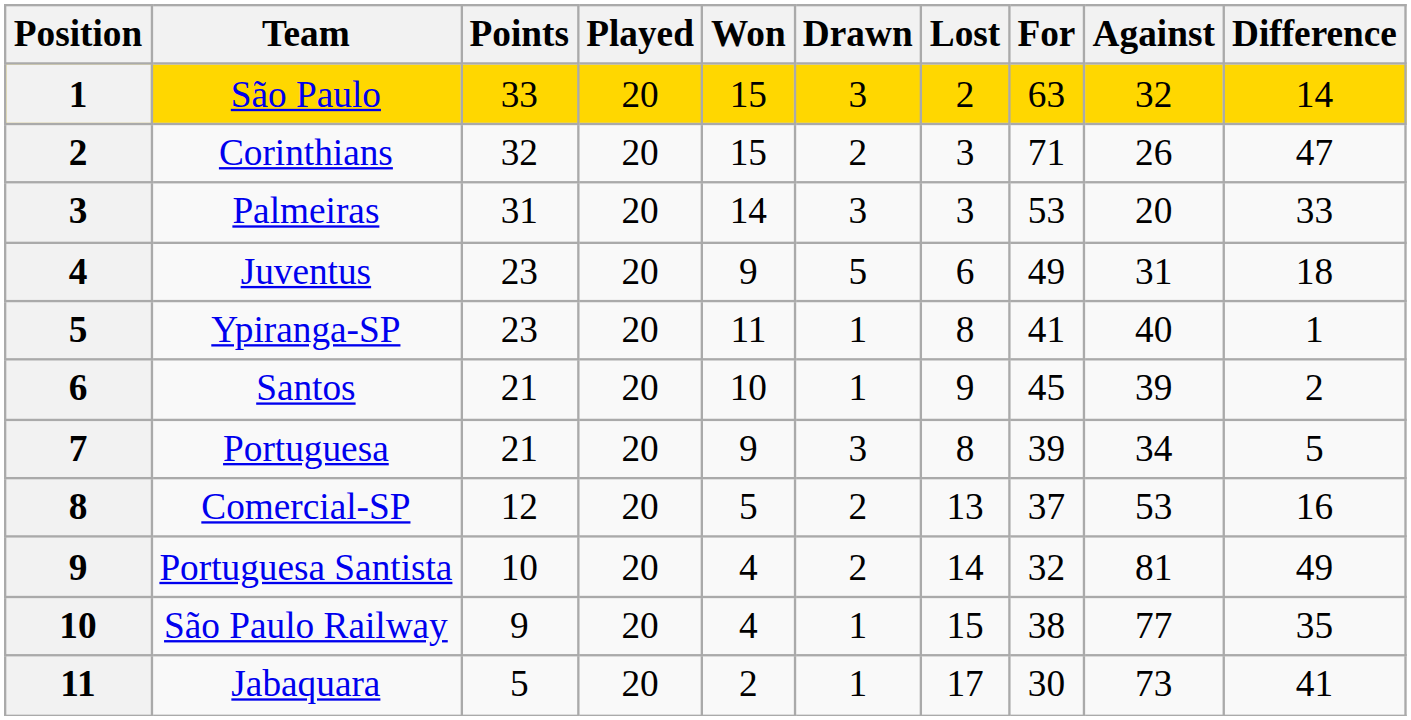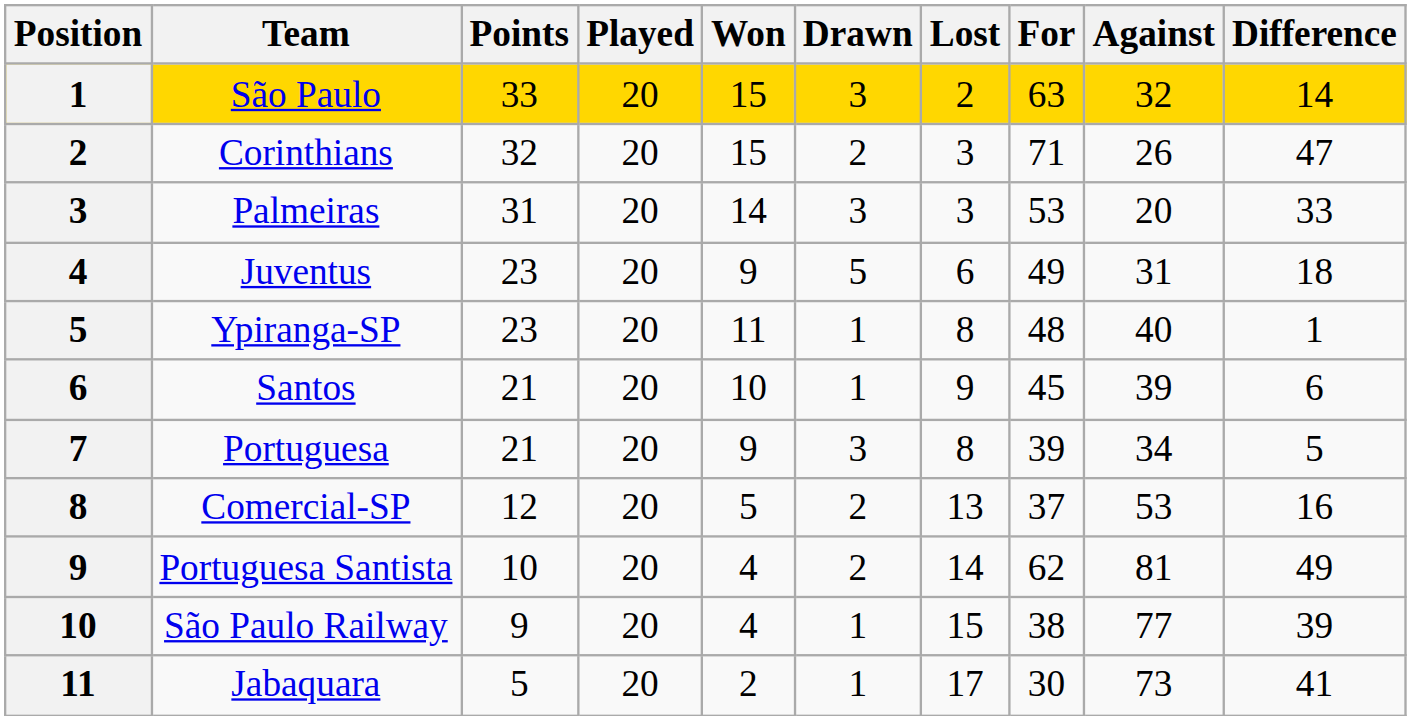Ypiranga-SP | For: 41 -> 48
Santos | Difference: 2 -> 6
Portuguesa Santista | For: 32 -> 62
São Paulo Railway | Difference: 35 -> 39
